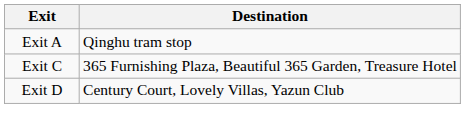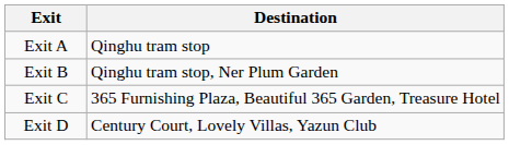+ row: Exit B | Qinghu tram stop, Ner Plum Garden
